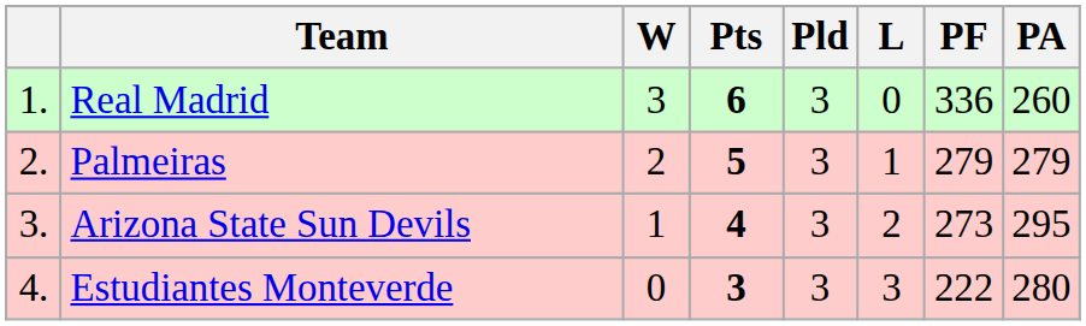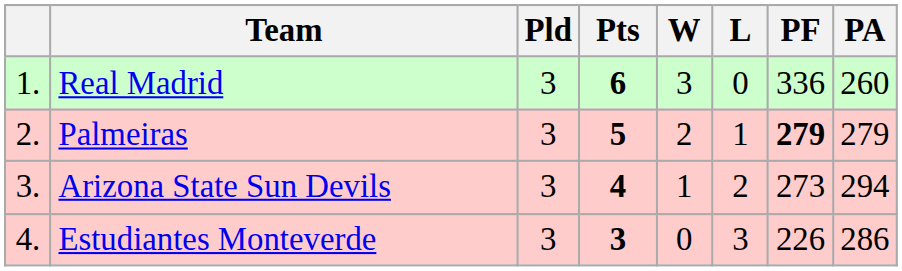columns swapped: Pld <-> W
Palmeiras | PF: normal -> bold
Arizona State Sun Devils | PA: 295 -> 294
Estudiantes Monteverde | PF: 222 -> 226
Estudiantes Monteverde | PA: 280 -> 286
